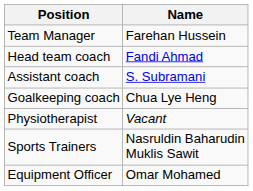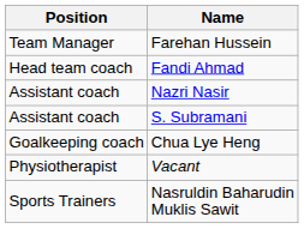+ row: Assistant coach | Nazri Nasir
- row: Equipment Officer | Omar Mohamed
